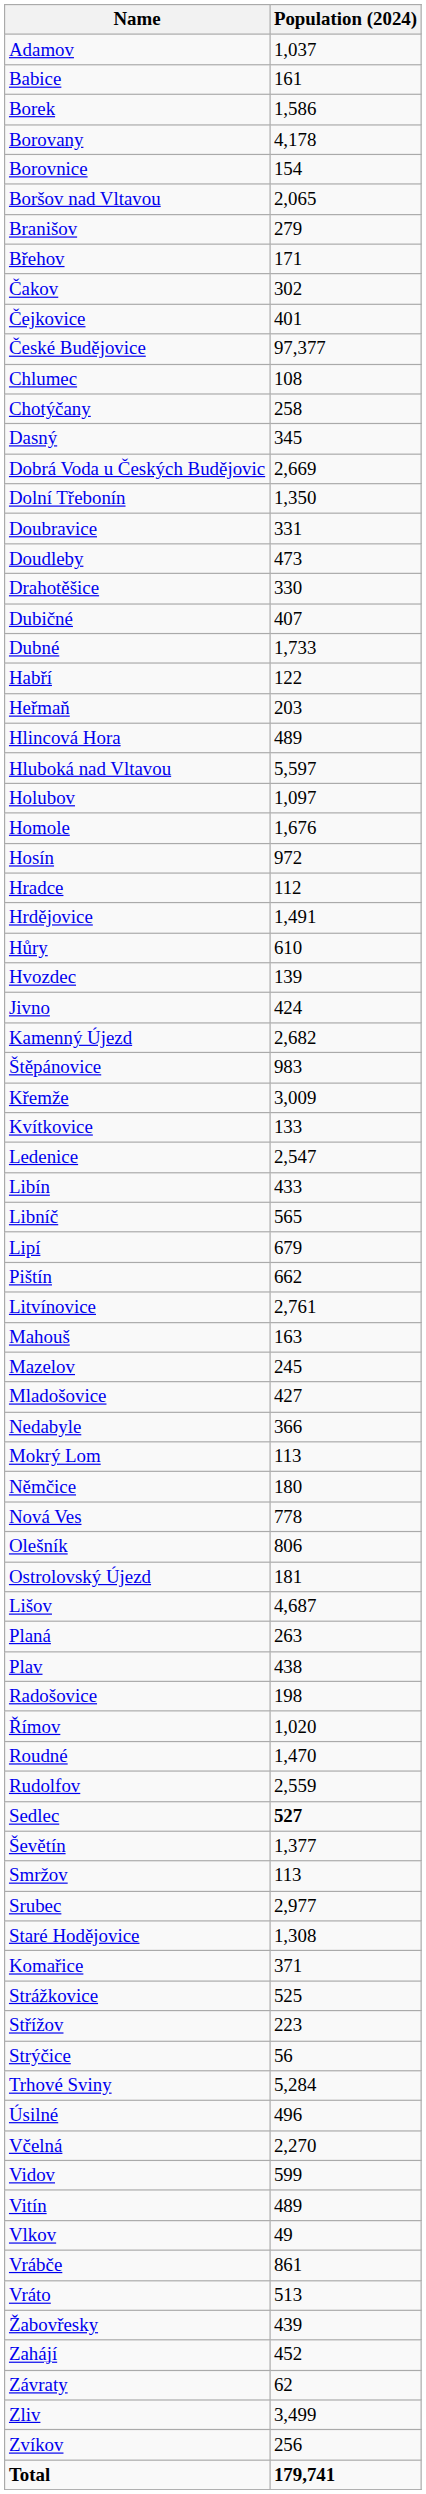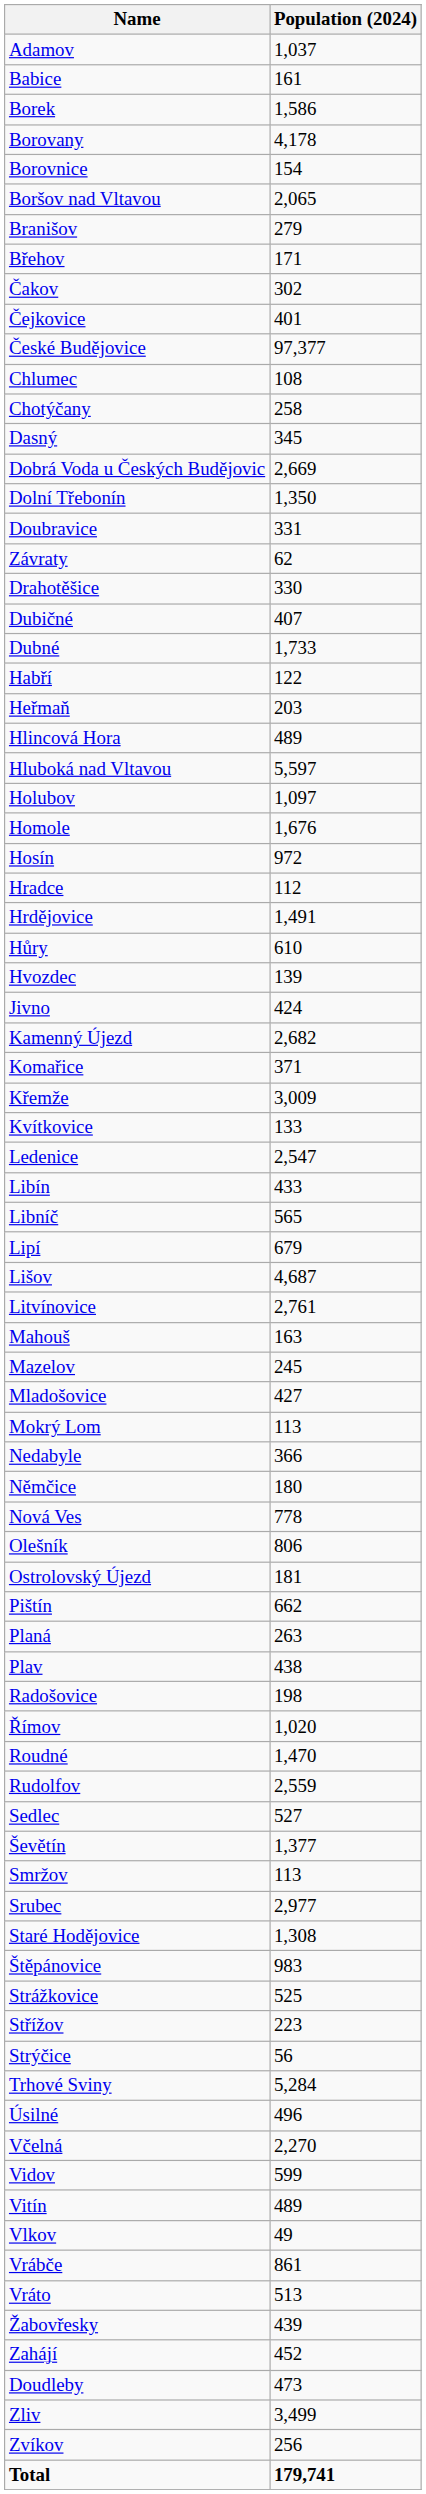rows swapped: Doudleby <-> Závraty
rows swapped: Komařice <-> Štěpánovice
rows swapped: Lišov <-> Pištín
rows swapped: Mokrý Lom <-> Nedabyle
Sedlec | Population (2024): bold -> normal
